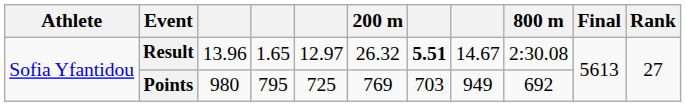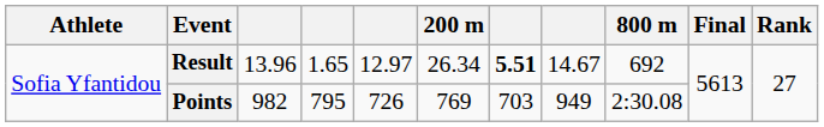Result | 200 m: 26.32 -> 26.34
Result | 800 m: 2:30.08 -> 692
Points | column 3: 980 -> 982
Points | column 5: 725 -> 726
Points | 800 m: 692 -> 2:30.08
